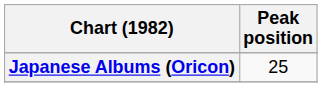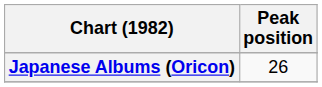Japanese Albums (Oricon) | Peak position: 25 -> 26
